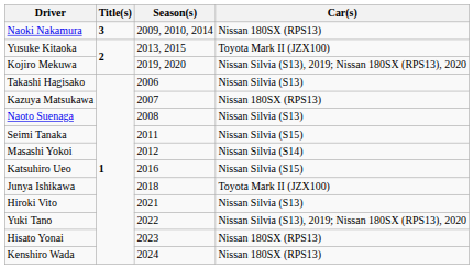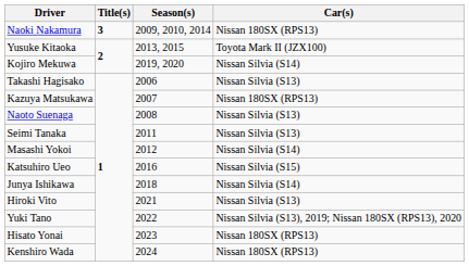Kojiro Mekuwa | Car(s): Nissan Silvia (S13), 2019; Nissan 180SX (RPS13), 2020 -> Nissan Silvia (S14)
Seimi Tanaka | Car(s): Nissan Silvia (S15) -> Nissan Silvia (S13)
Junya Ishikawa | Car(s): Toyota Mark II (JZX100) -> Nissan Silvia (S14)
